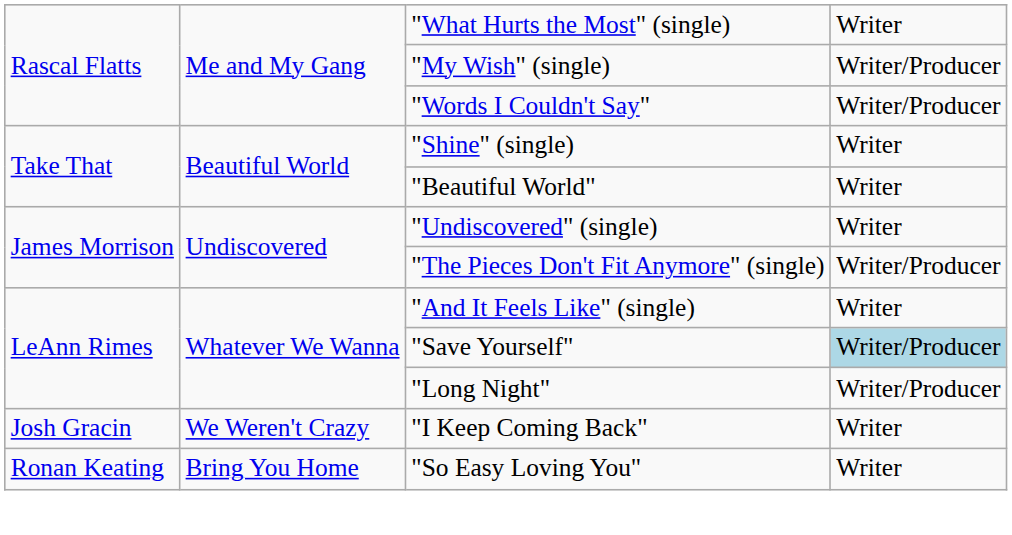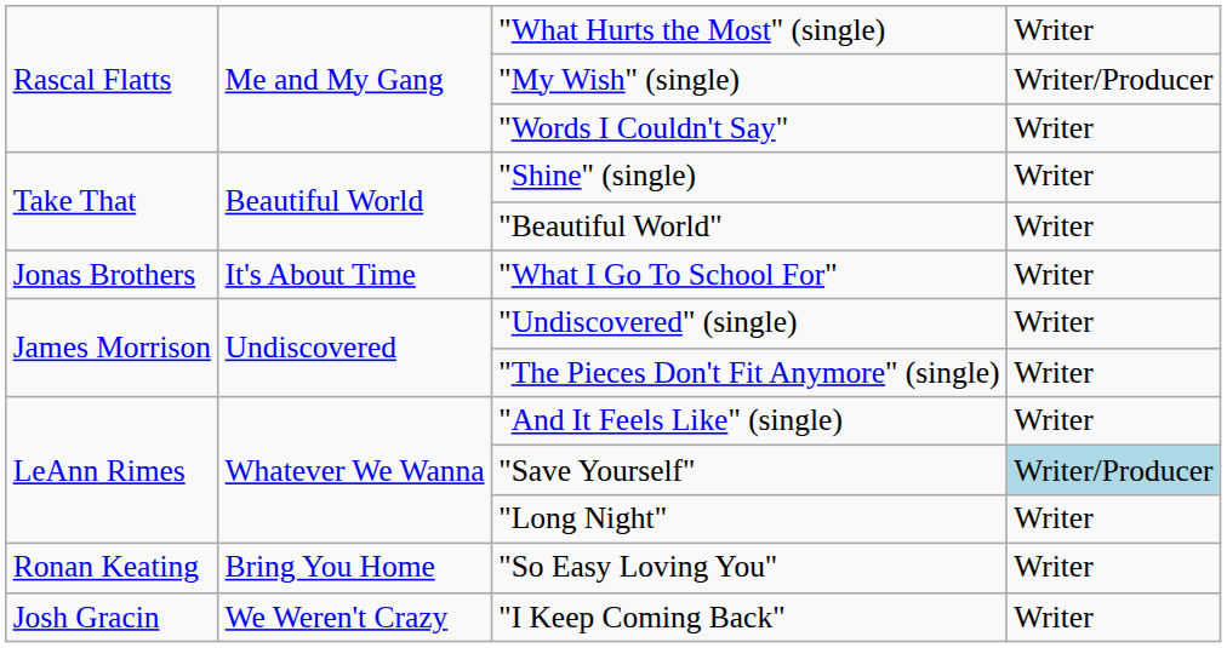"Words I Couldn't Say" | column 4: Writer/Producer -> Writer
+ row: Jonas Brothers | It's About Time | "What I Go To School For" | Writer
"The Pieces Don't Fit Anymore" (single) | column 4: Writer/Producer -> Writer
"Long Night" | column 4: Writer/Producer -> Writer
rows swapped: "I Keep Coming Back" <-> "So Easy Loving You"
